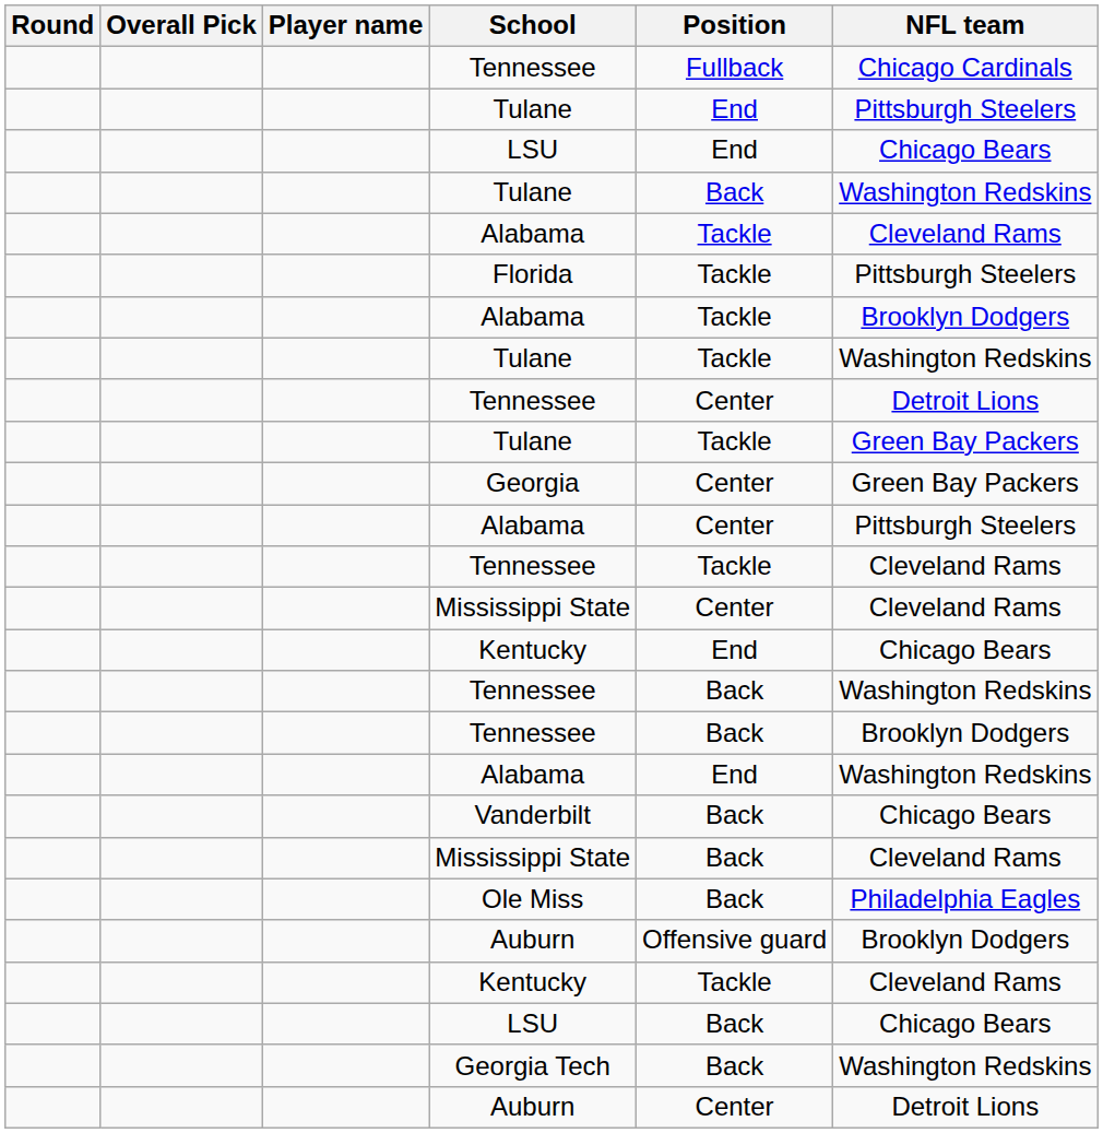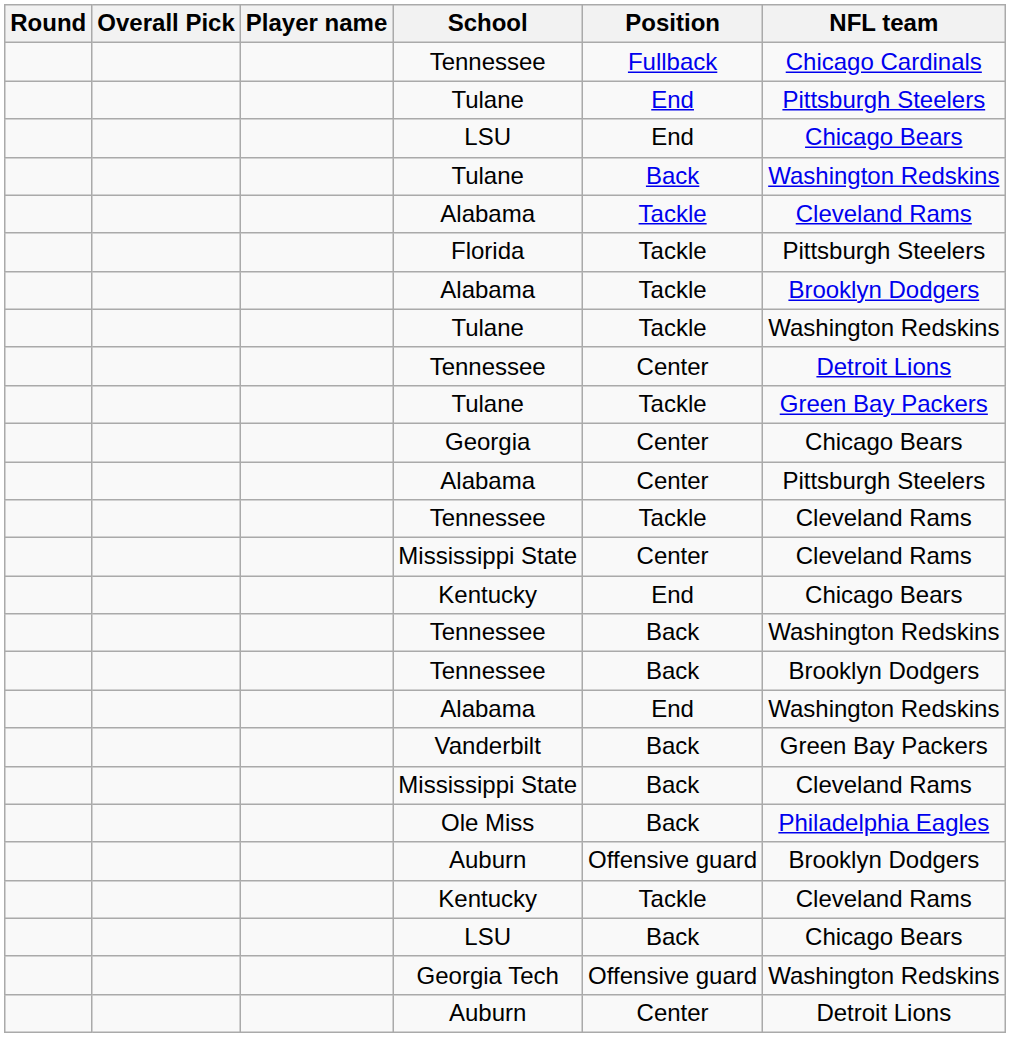Georgia | NFL team: Green Bay Packers -> Chicago Bears
Vanderbilt | NFL team: Chicago Bears -> Green Bay Packers
Georgia Tech | Position: Back -> Offensive guard
